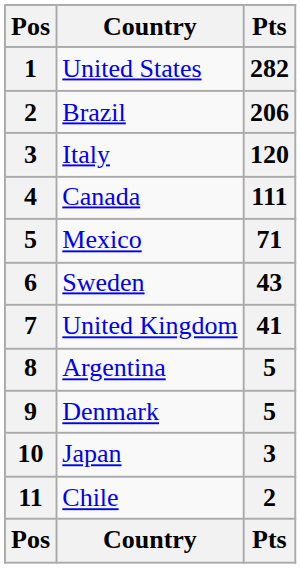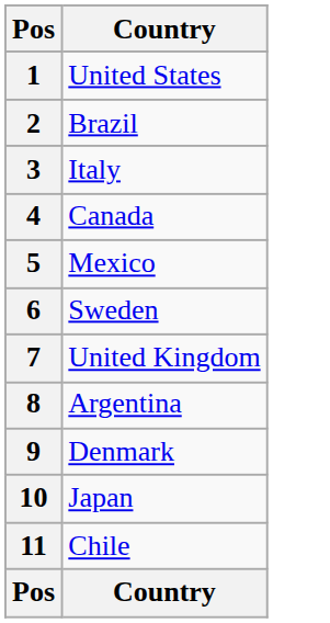- column: Pts | 282 | 206 | 120 | 111 | 71 | 43 | 41 | 5 | 5 | 3 | 2 | Pts
